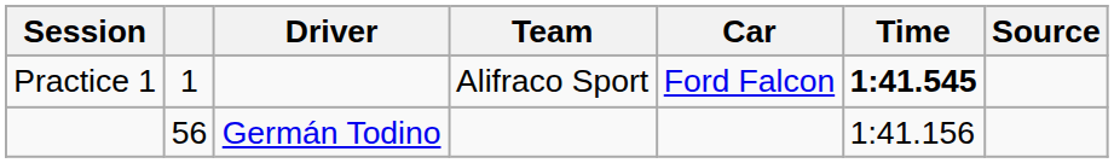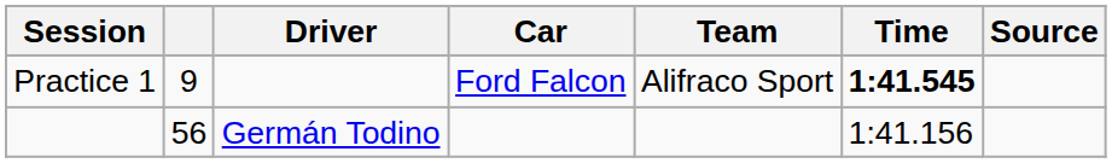columns swapped: Team <-> Car
Practice 1 | column 2: 1 -> 9
